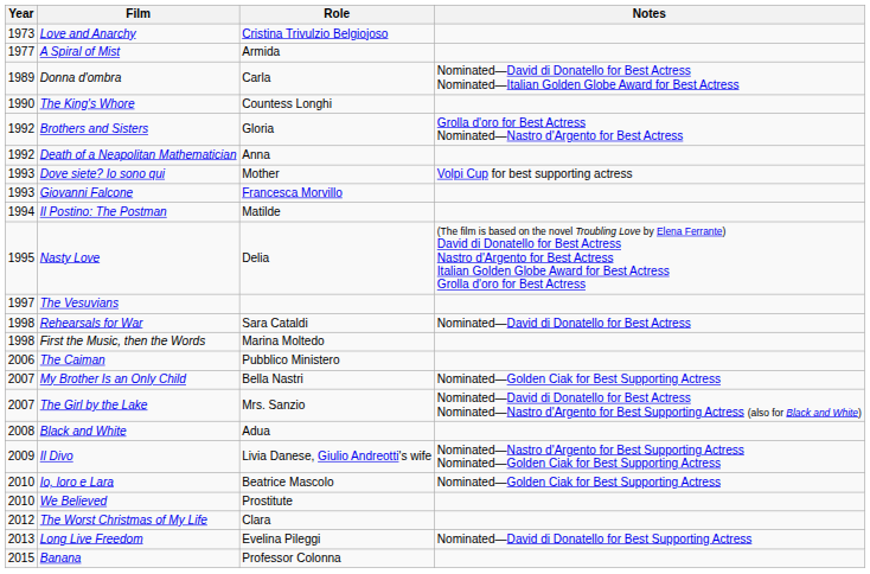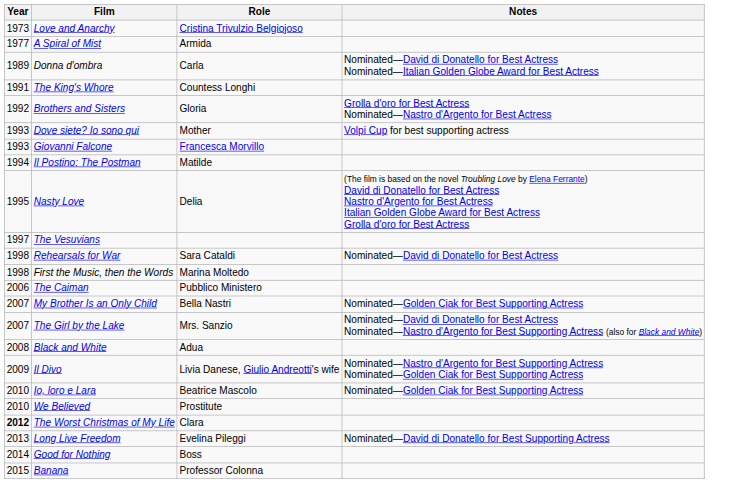The King's Whore | Year: 1990 -> 1991
- row: 1992 | Death of a Neapolitan Mathematician | Anna
The Worst Christmas of My Life | Year: normal -> bold
+ row: 2014 | Good for Nothing | Boss
